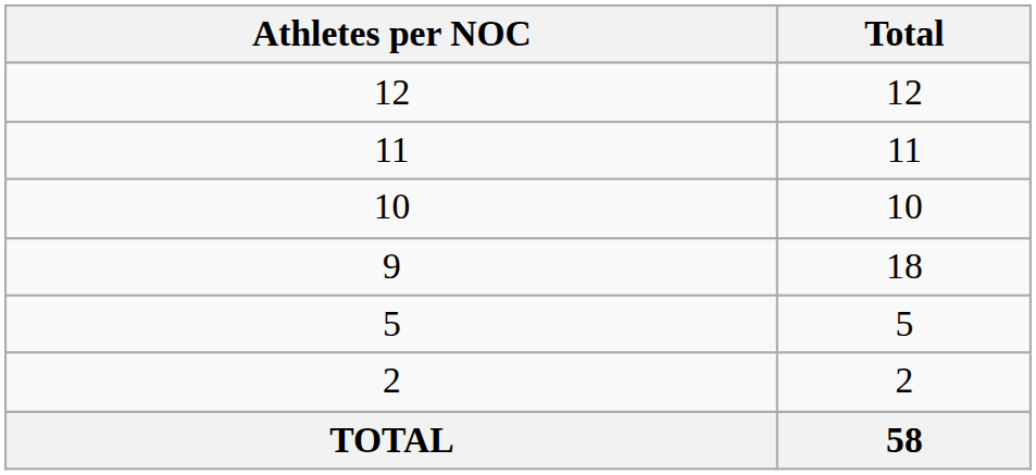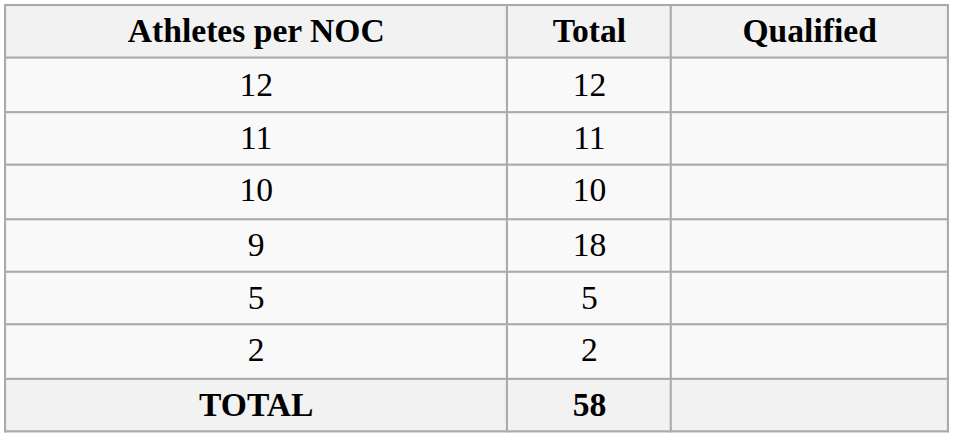+ column: Qualified
